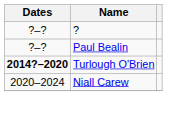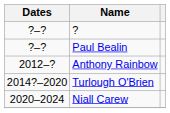+ row: 2012–? | Anthony Rainbow
Turlough O'Brien | Dates: bold -> normal
